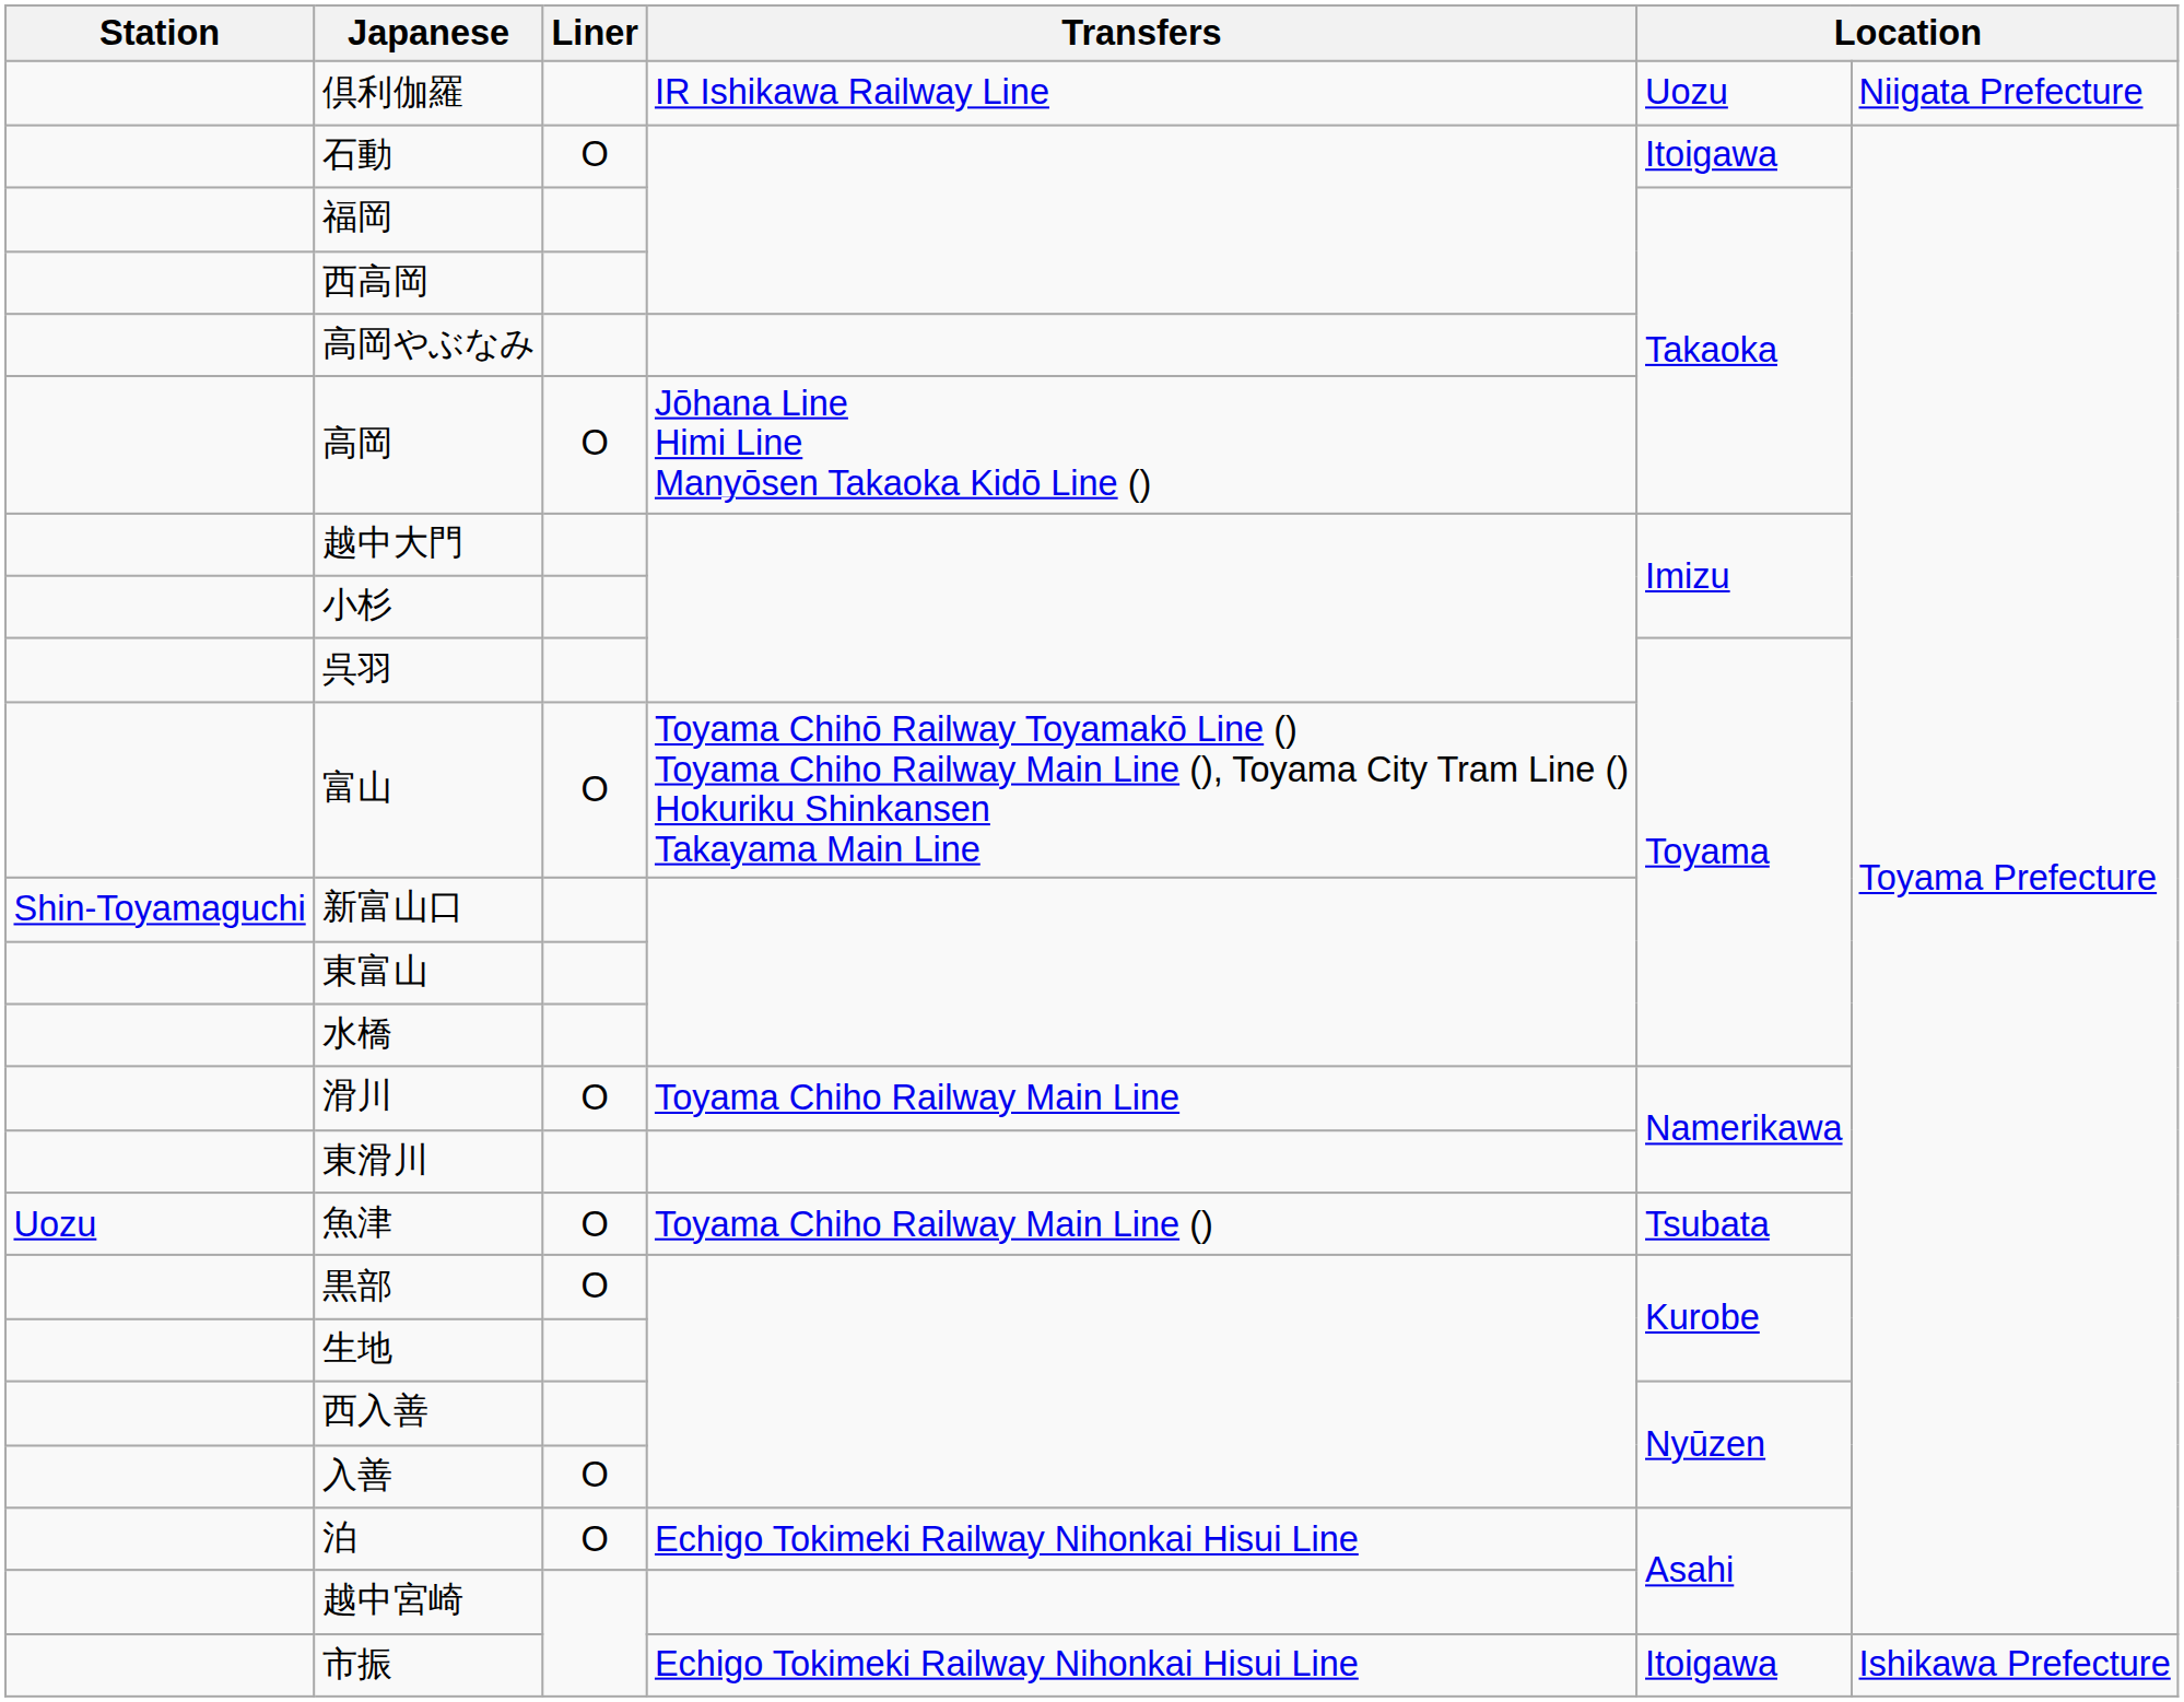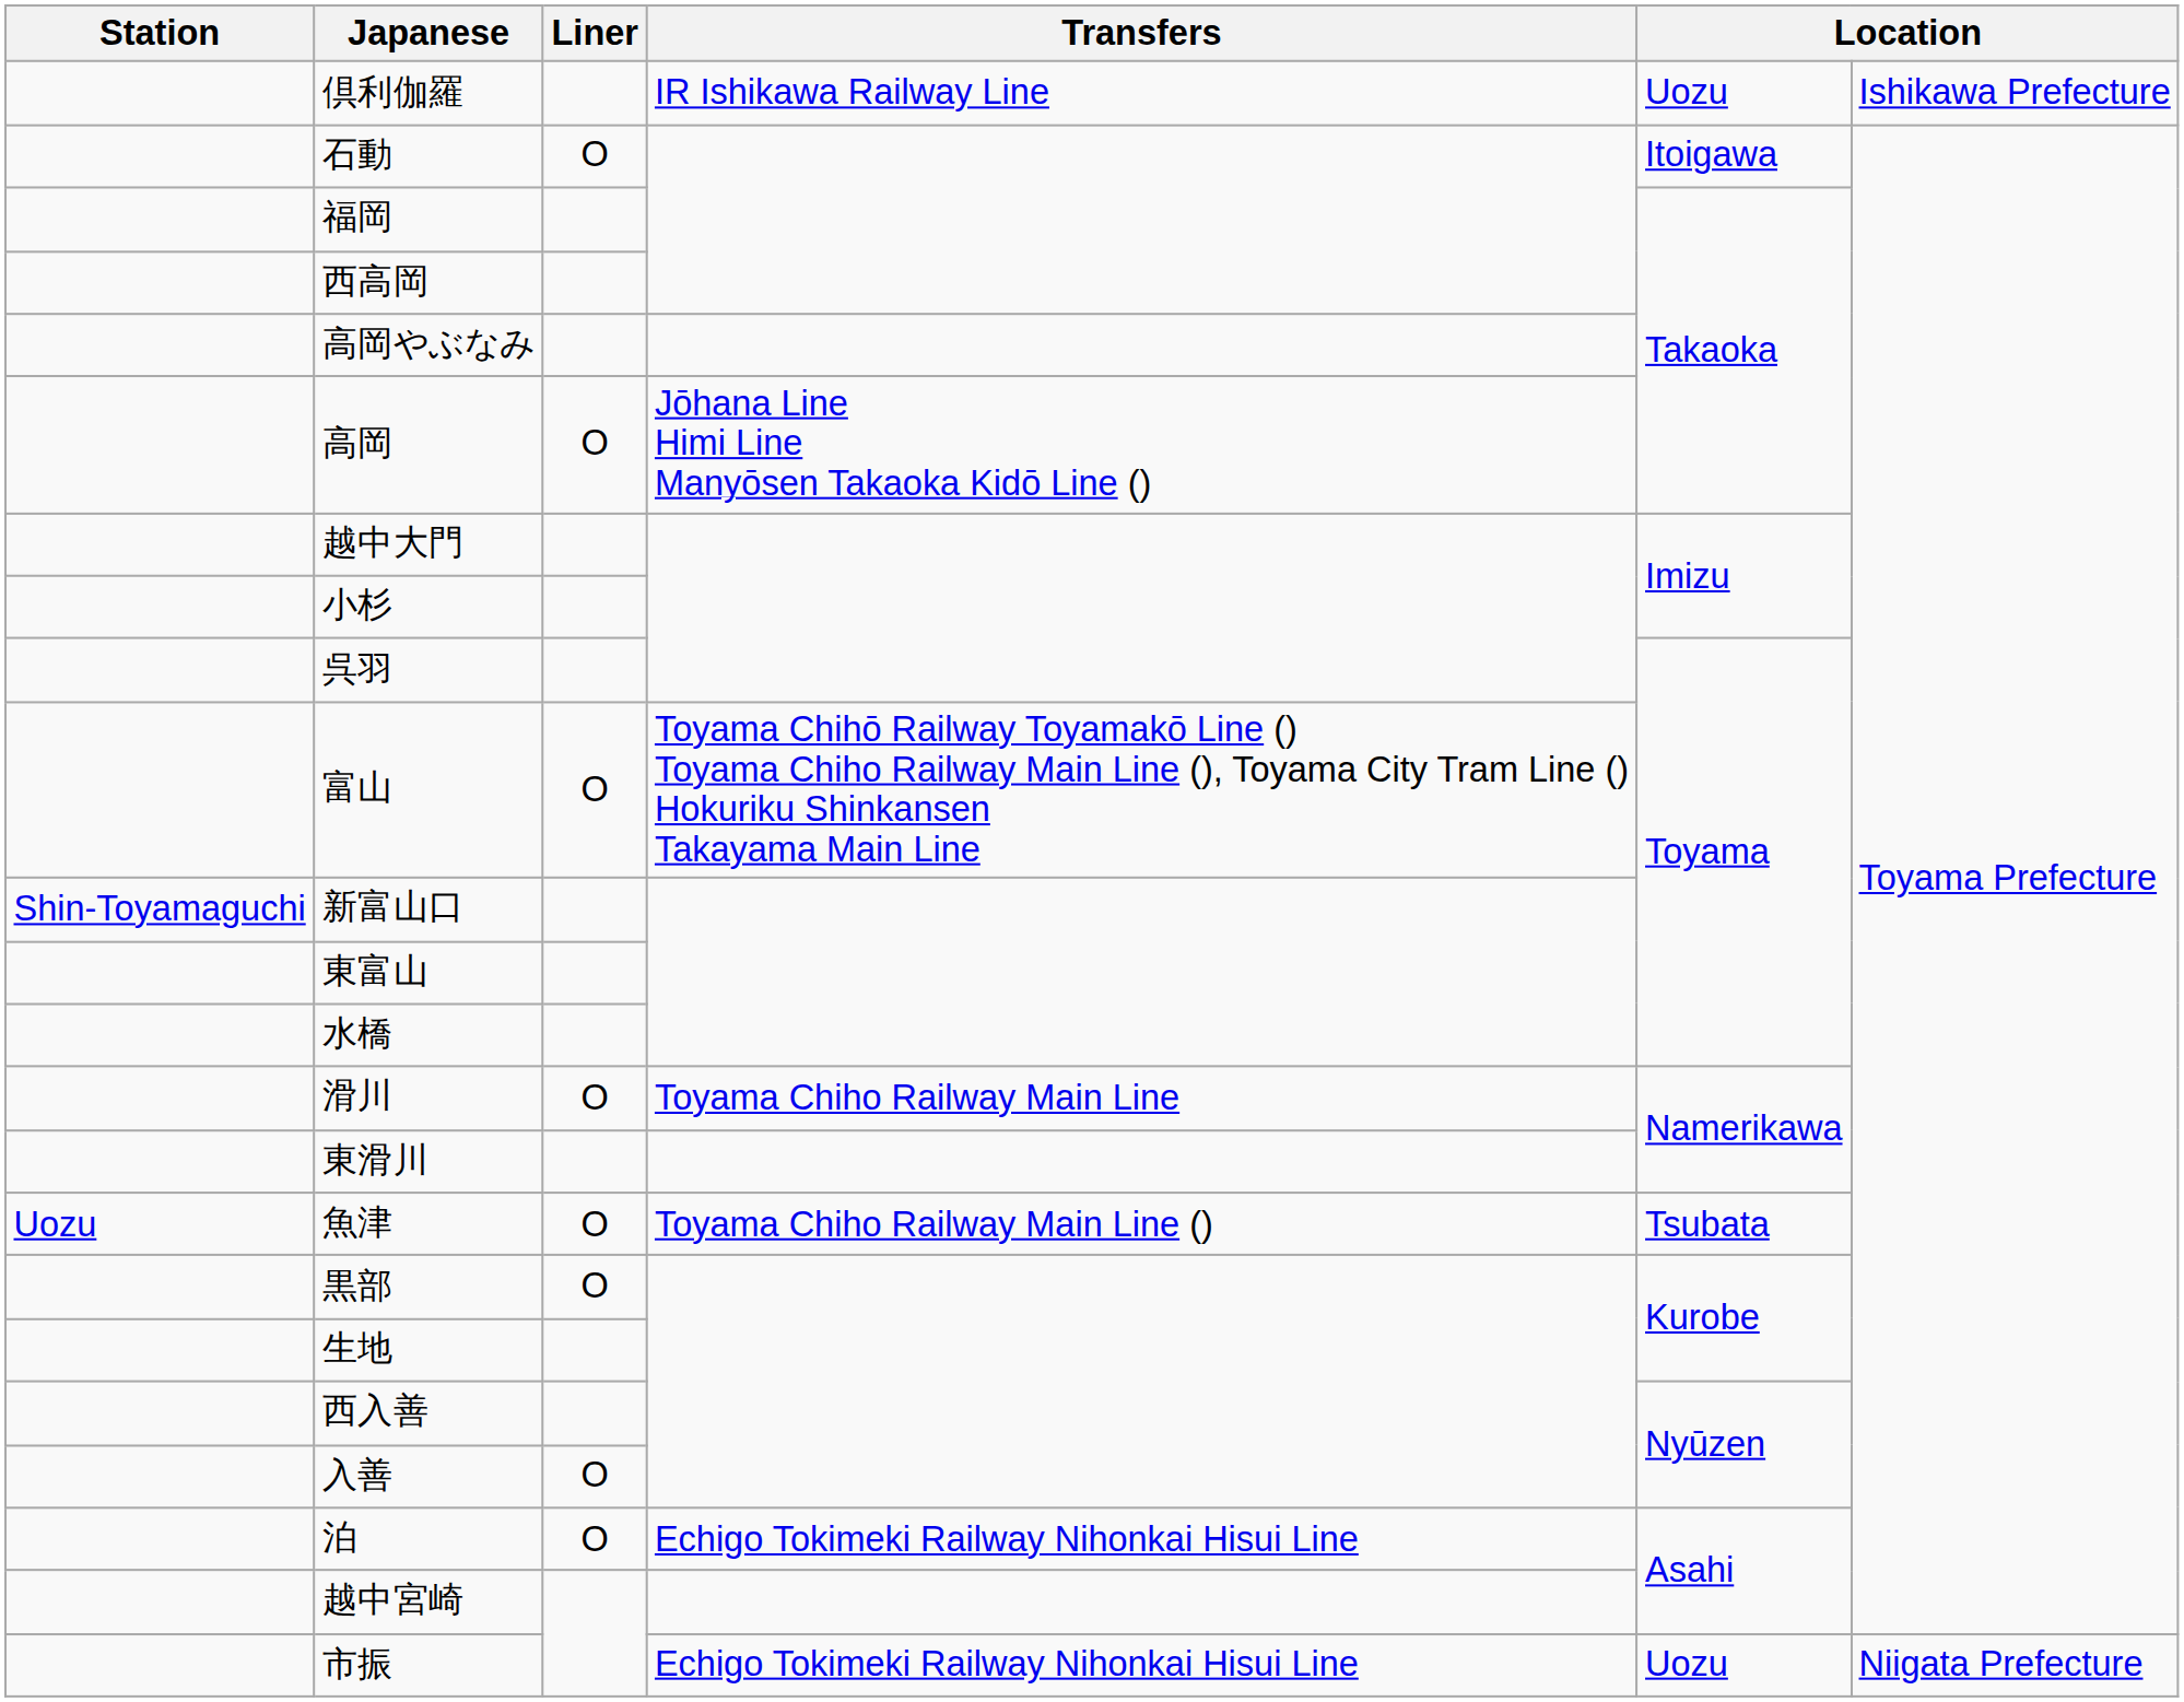倶利伽羅 | column 6: Niigata Prefecture -> Ishikawa Prefecture
市振 | column 5: Itoigawa -> Uozu
市振 | column 6: Ishikawa Prefecture -> Niigata Prefecture
